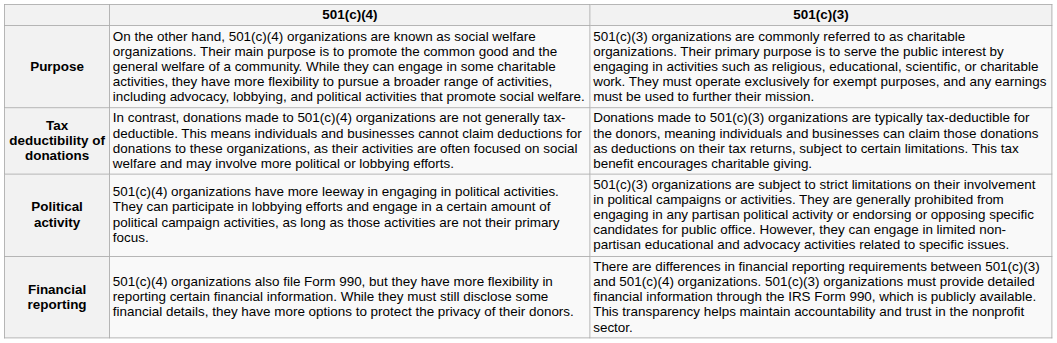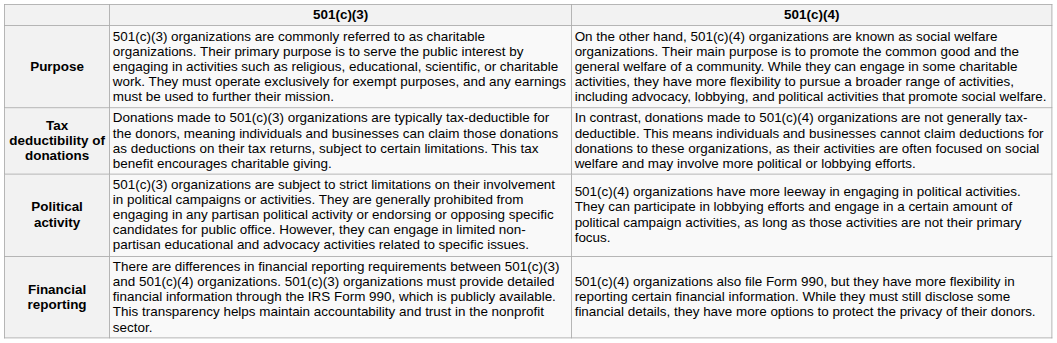columns swapped: 501(c)(3) <-> 501(c)(4)
